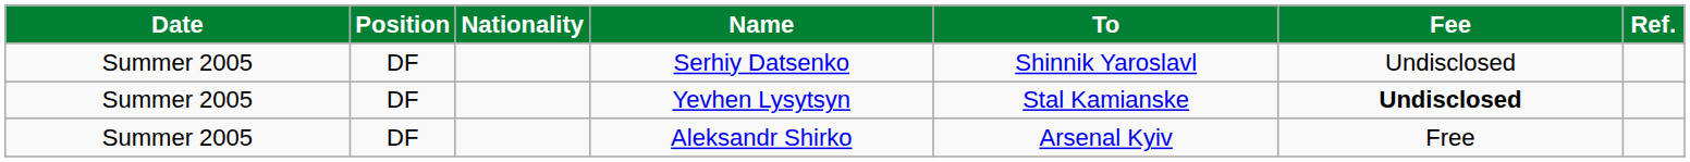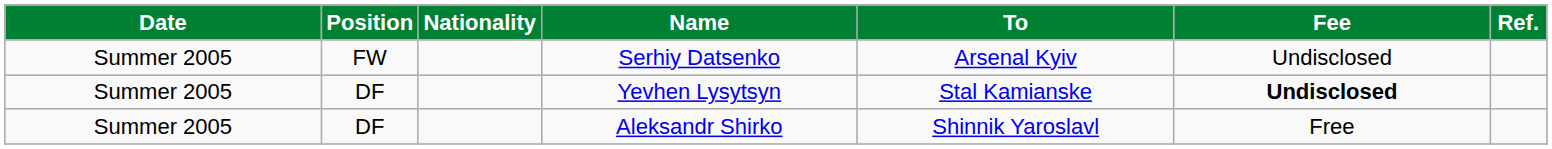Serhiy Datsenko | Position: DF -> FW
Serhiy Datsenko | To: Shinnik Yaroslavl -> Arsenal Kyiv
Aleksandr Shirko | To: Arsenal Kyiv -> Shinnik Yaroslavl
